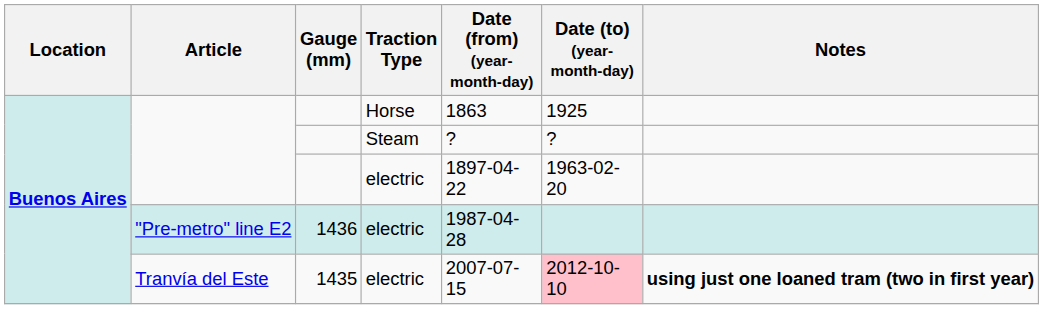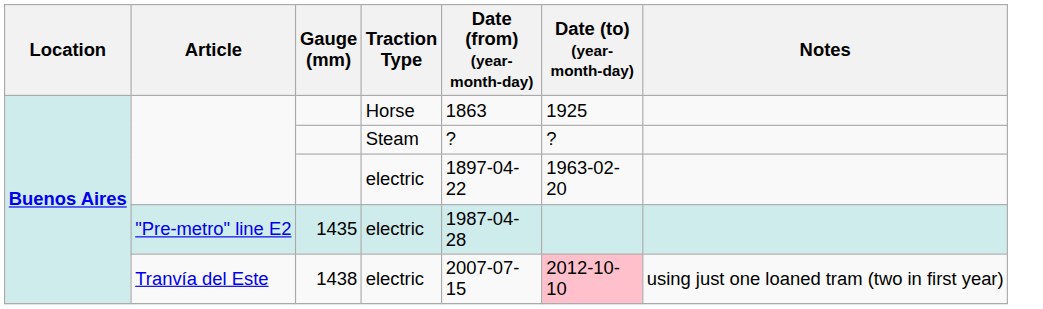"Pre-metro" line E2 | Gauge (mm): 1436 -> 1435
Tranvía del Este | Gauge (mm): 1435 -> 1438
Tranvía del Este | Notes: bold -> normal
